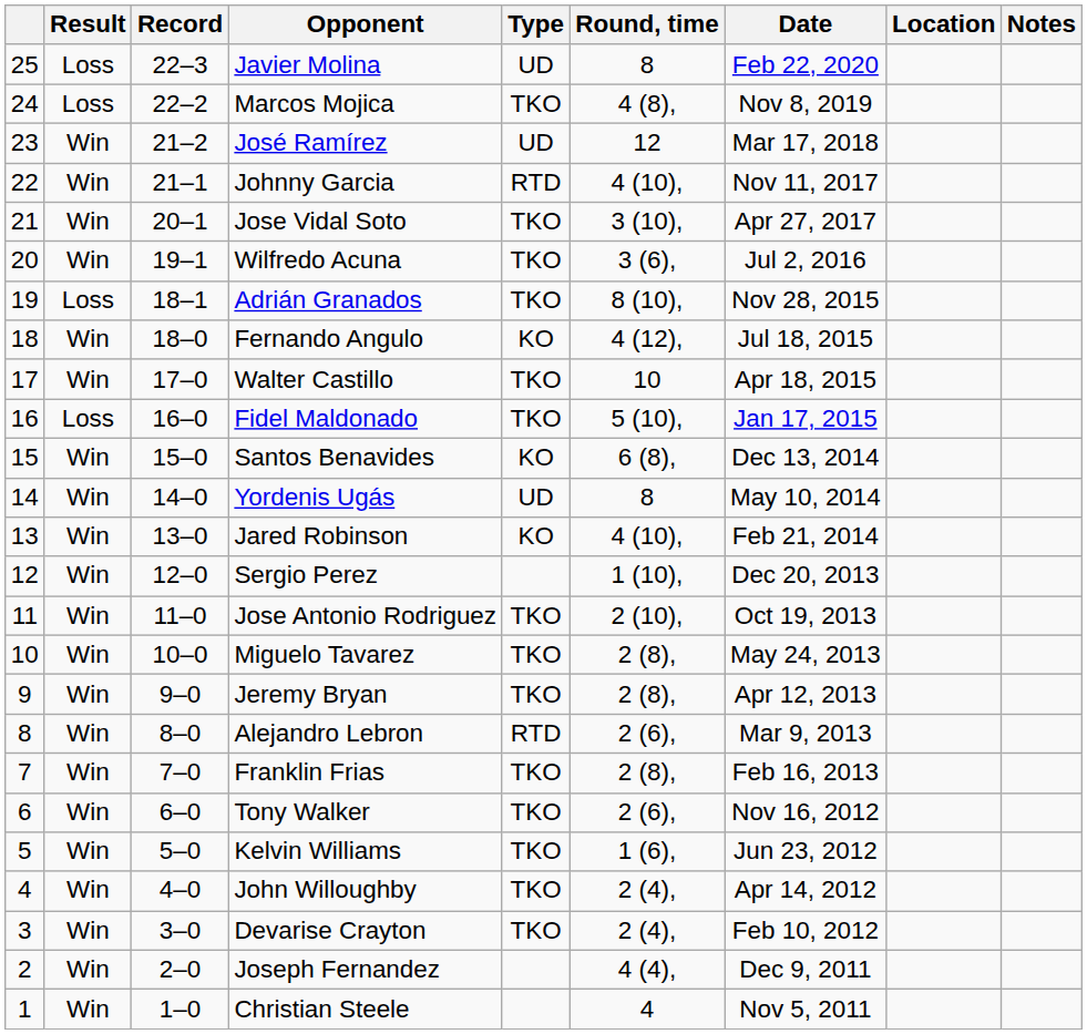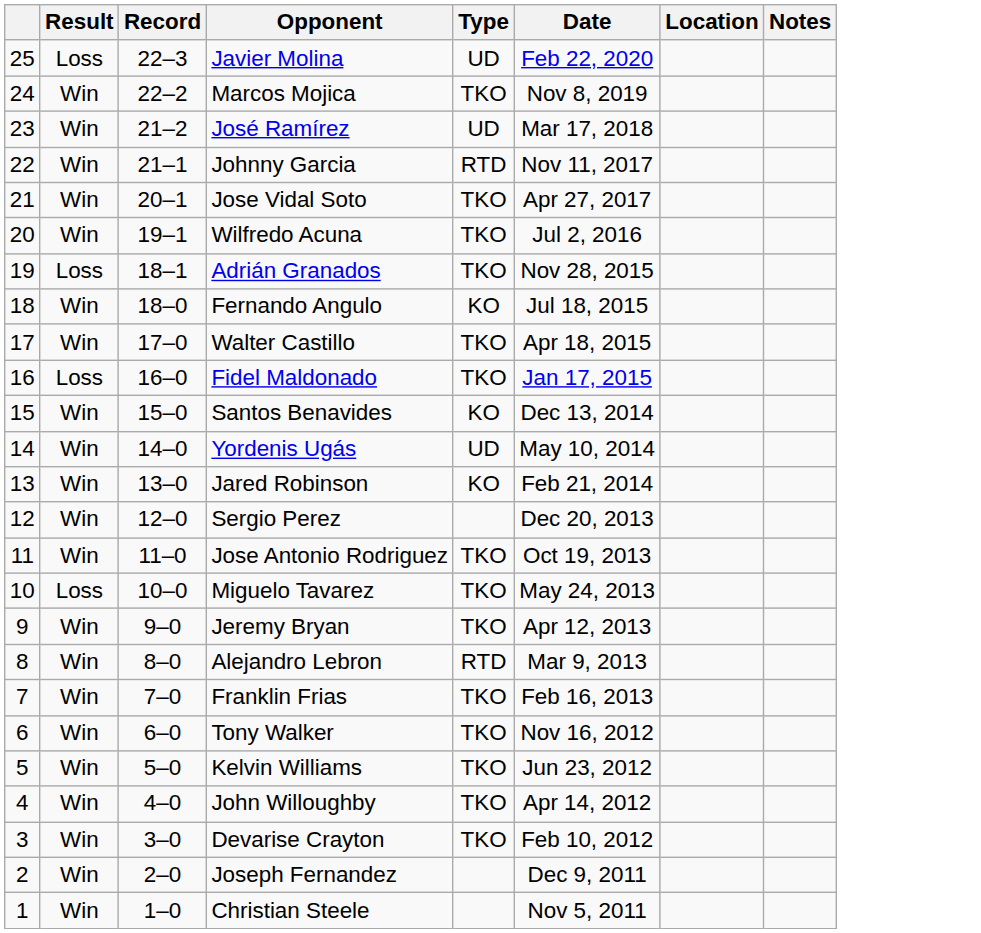- column: Round, time | 8 | 4 (8), | 12 | 4 (10), | 3 (10), | 3 (6), | 8 (10), | 4 (12), | 10 | 5 (10), | 6 (8), | 8 | 4 (10), | 1 (10), | 2 (10), | 2 (8), | 2 (8), | 2 (6), | 2 (8), | 2 (6), | 1 (6), | 2 (4), | 2 (4), | 4 (4), | 4
Marcos Mojica | Result: Loss -> Win
Miguelo Tavarez | Result: Win -> Loss
